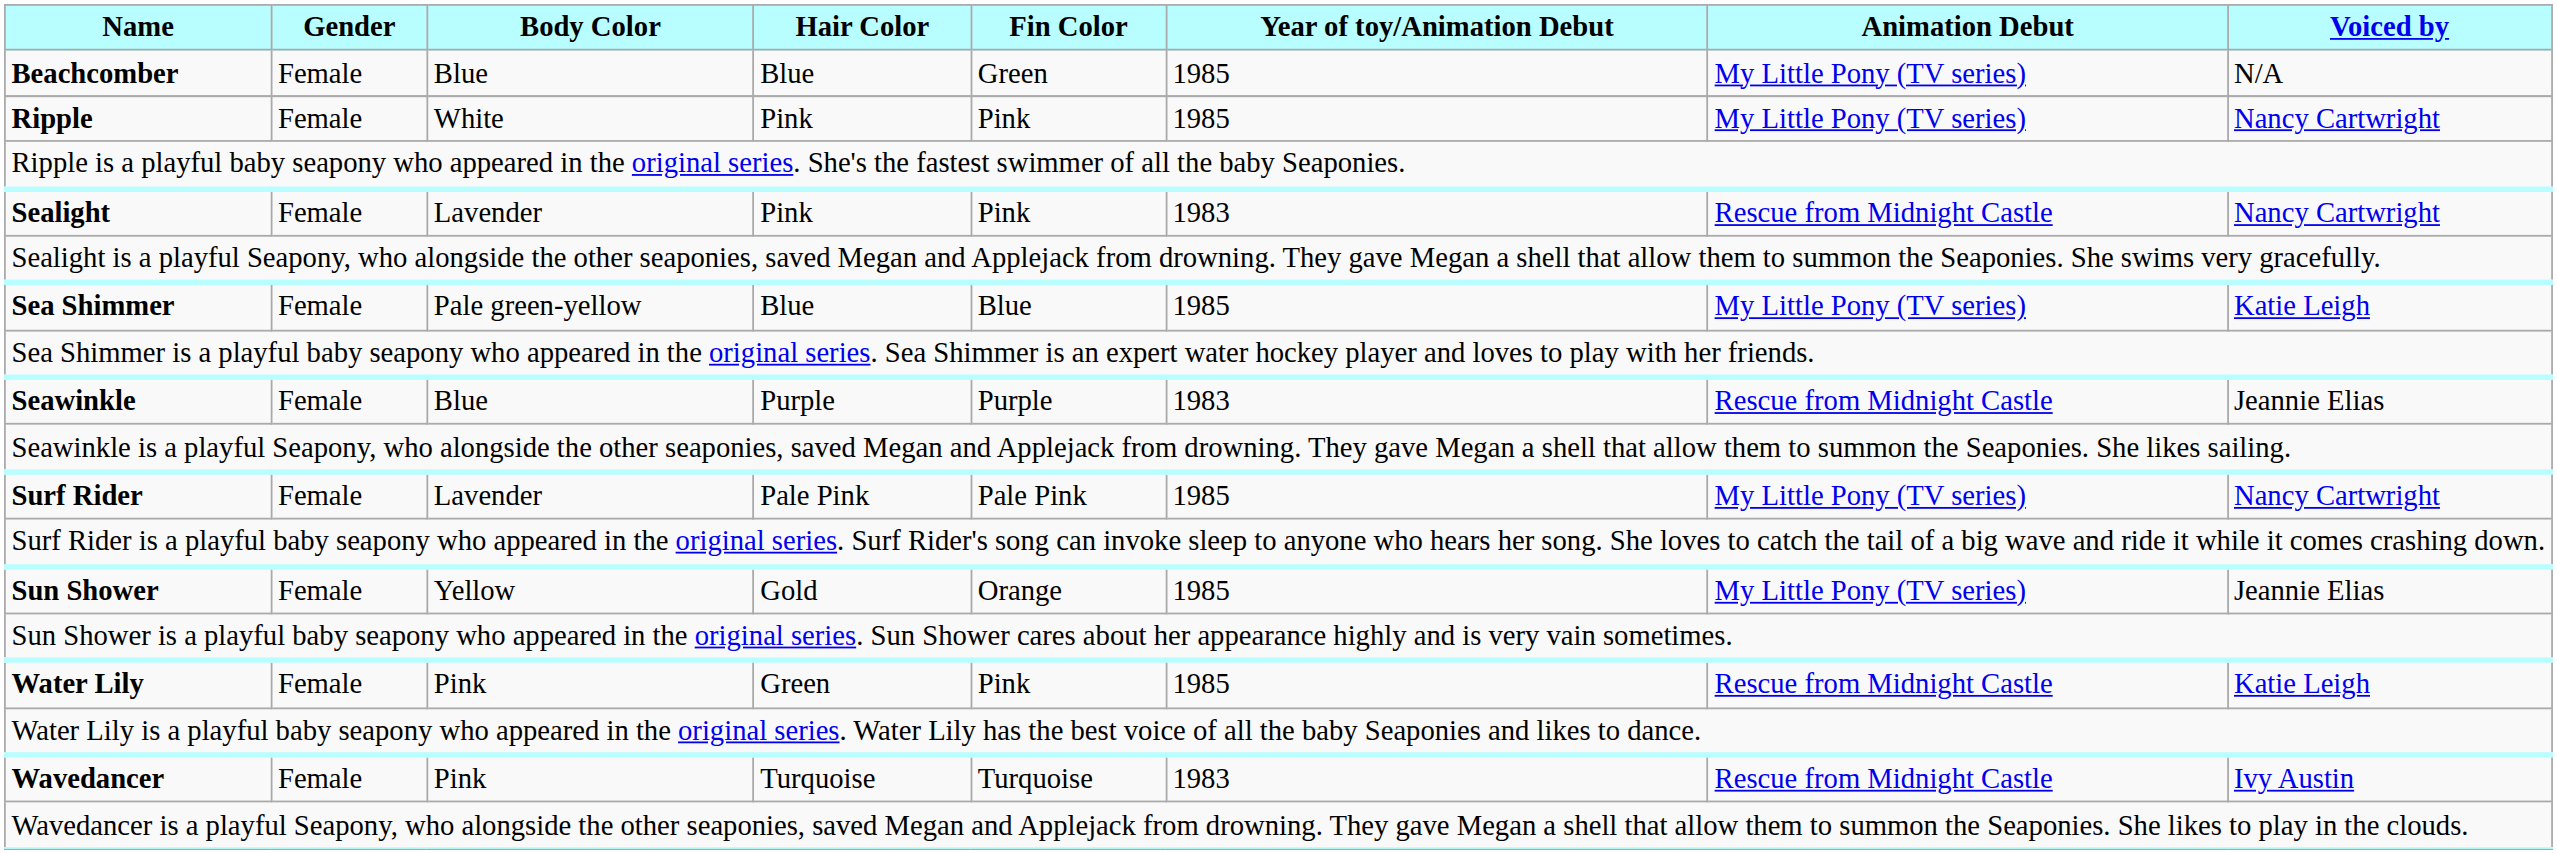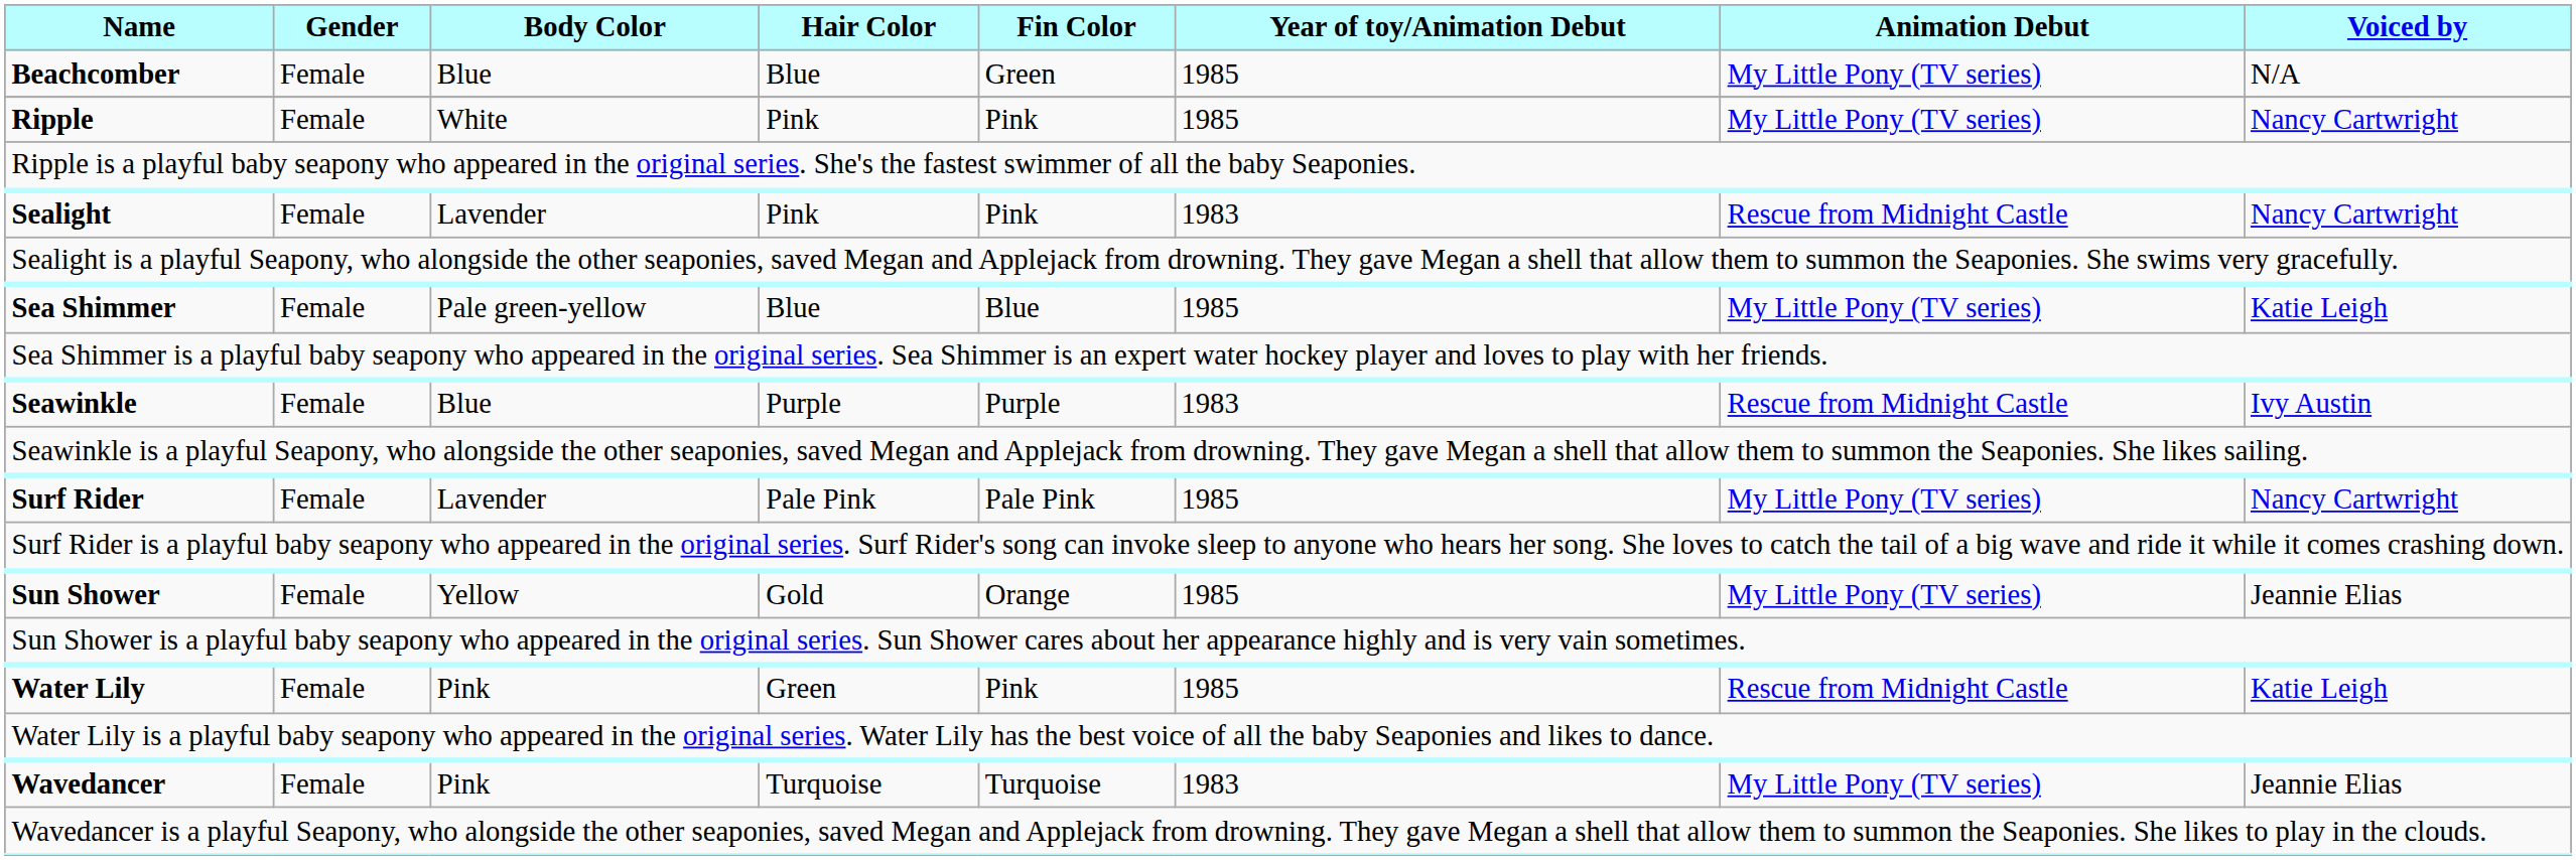Seawinkle | Voiced by: Jeannie Elias -> Ivy Austin
Wavedancer | Animation Debut: Rescue from Midnight Castle -> My Little Pony (TV series)
Wavedancer | Voiced by: Ivy Austin -> Jeannie Elias
